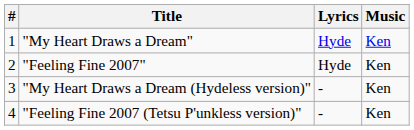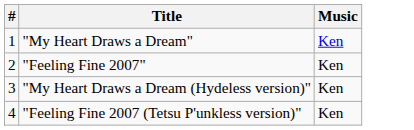- column: Lyrics | Hyde | Hyde | ‐ | ‐
